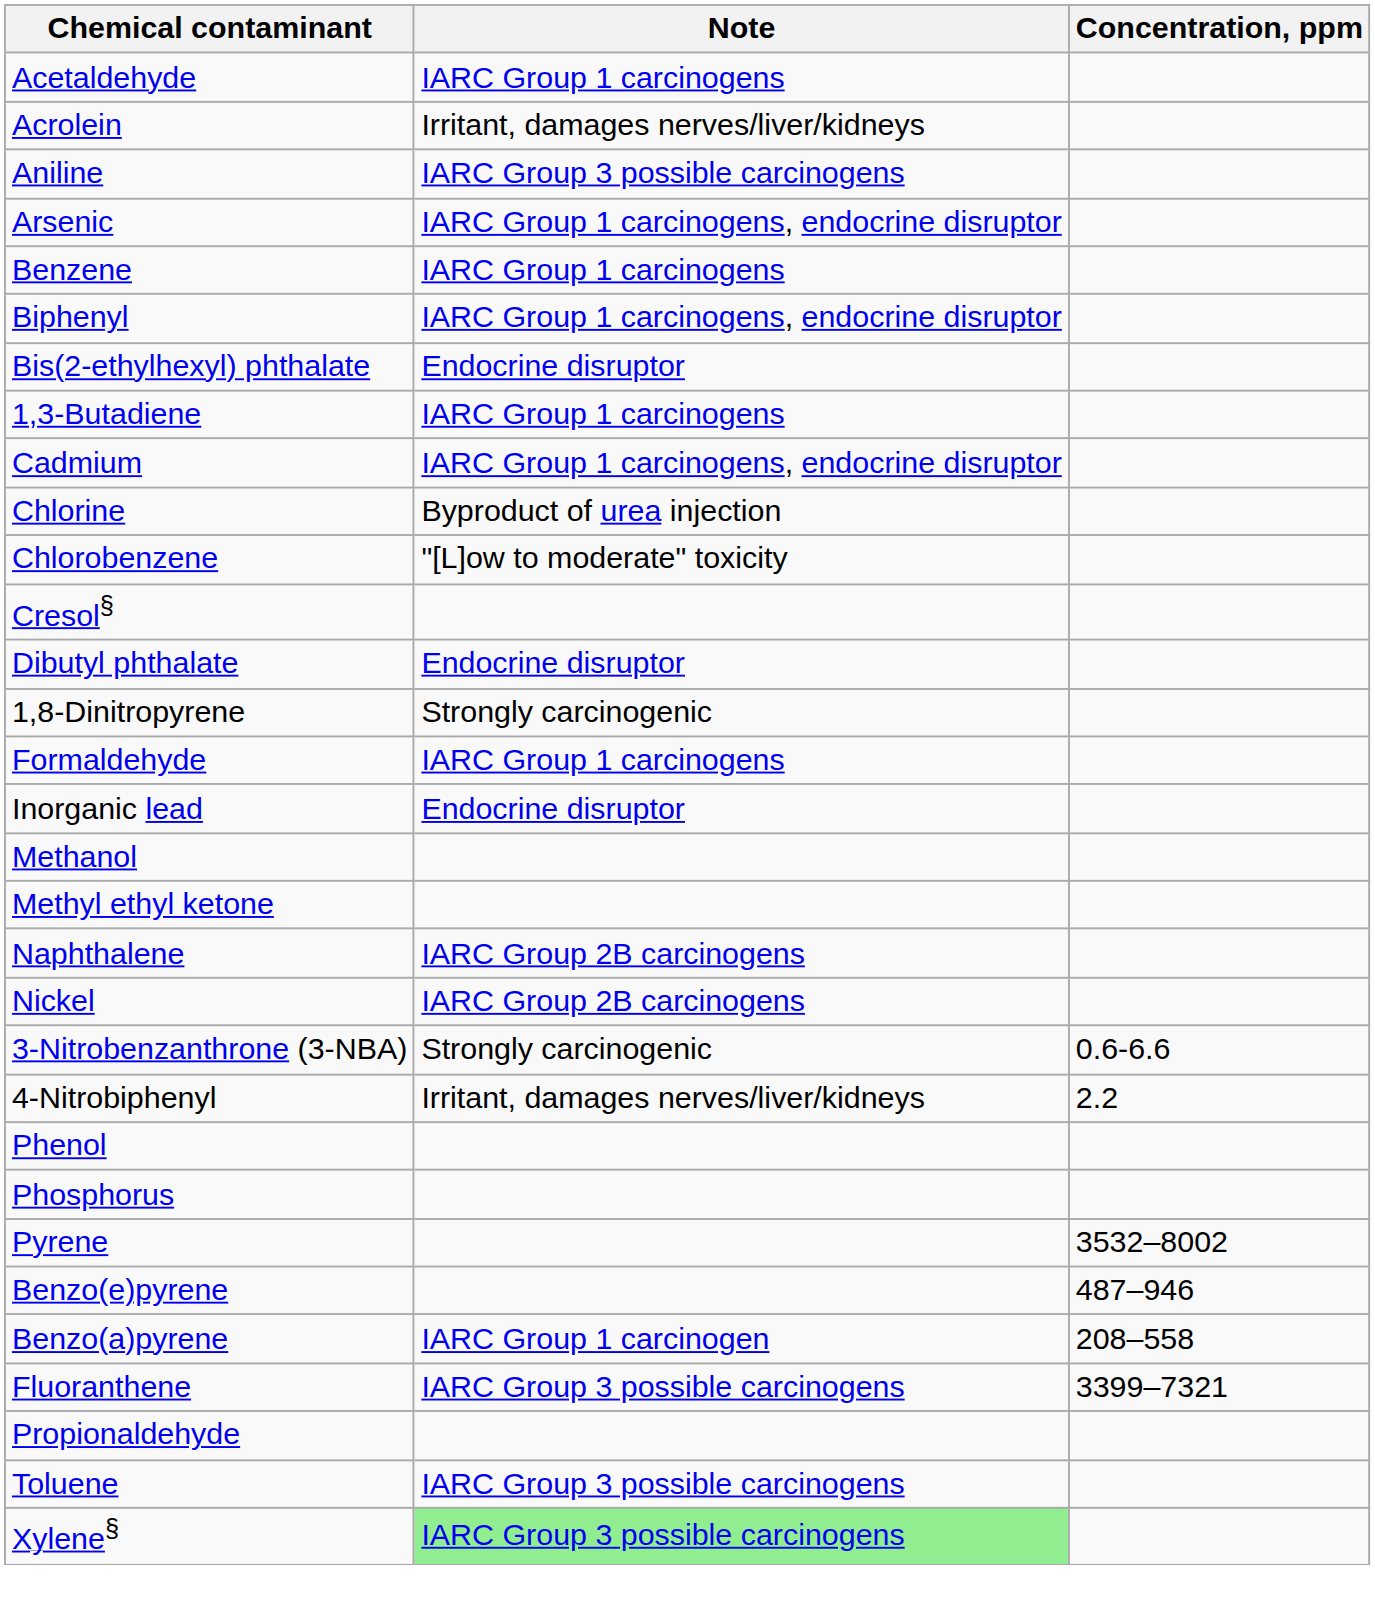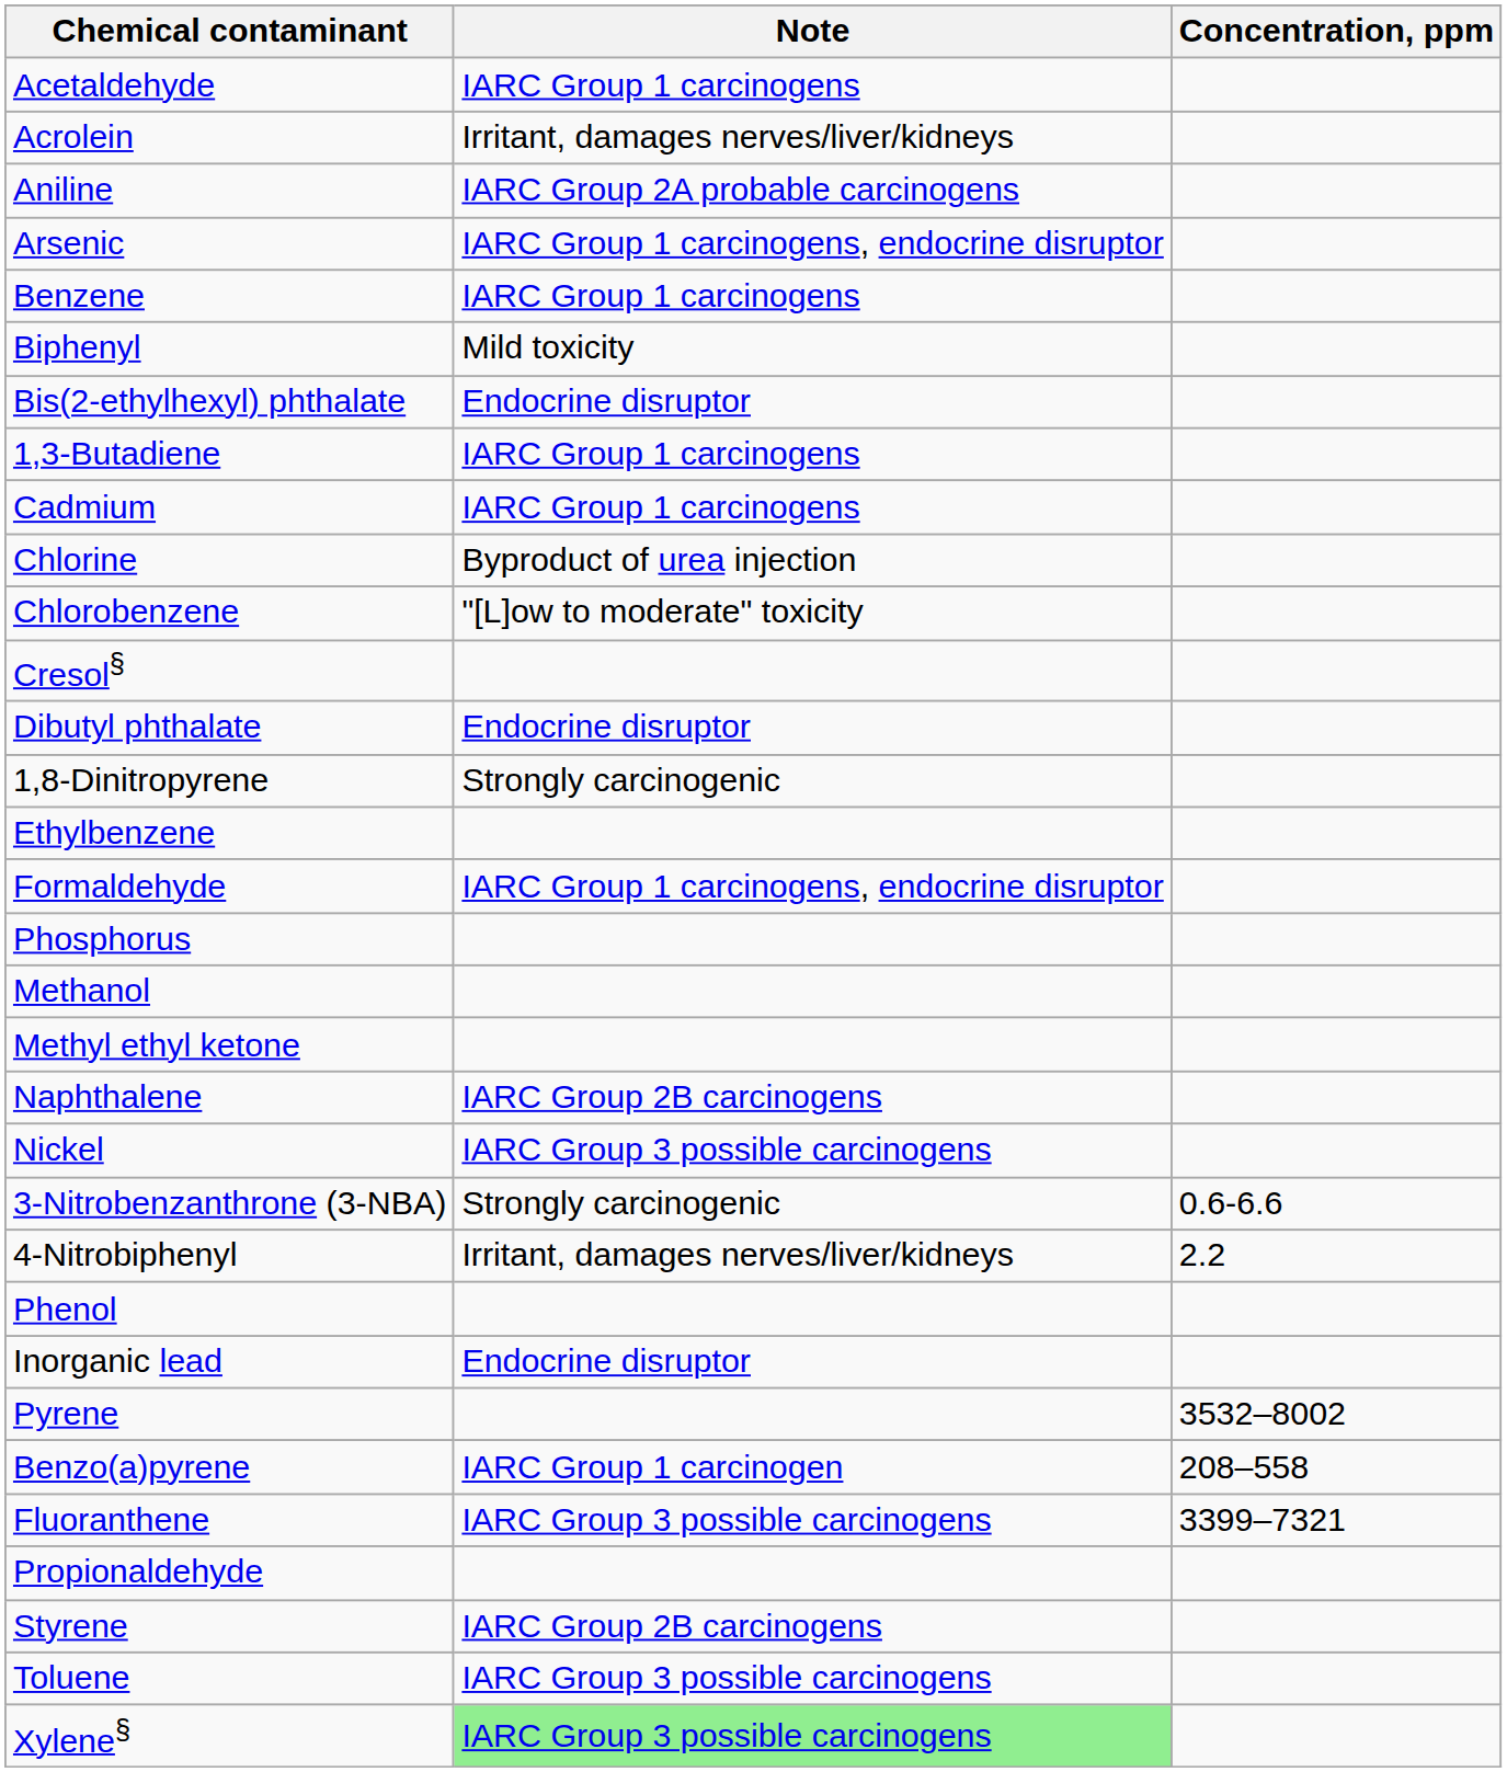Aniline | Note: IARC Group 3 possible carcinogens -> IARC Group 2A probable carcinogens
Biphenyl | Note: IARC Group 1 carcinogens, endocrine disruptor -> Mild toxicity
Cadmium | Note: IARC Group 1 carcinogens, endocrine disruptor -> IARC Group 1 carcinogens
+ row: Ethylbenzene
Formaldehyde | Note: IARC Group 1 carcinogens -> IARC Group 1 carcinogens, endocrine disruptor
rows swapped: Inorganic lead <-> Phosphorus
Nickel | Note: IARC Group 2B carcinogens -> IARC Group 3 possible carcinogens
- row: Benzo(e)pyrene | 487–946
+ row: Styrene | IARC Group 2B carcinogens
